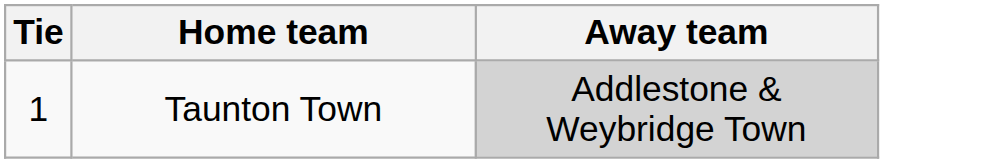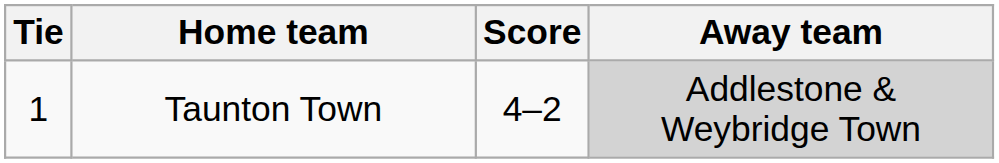+ column: Score | 4–2
